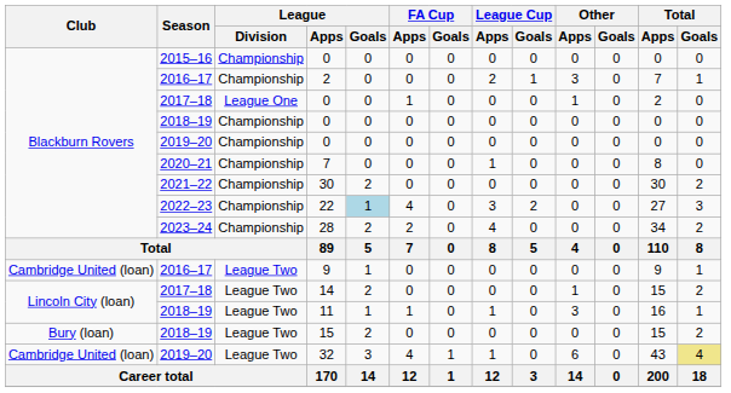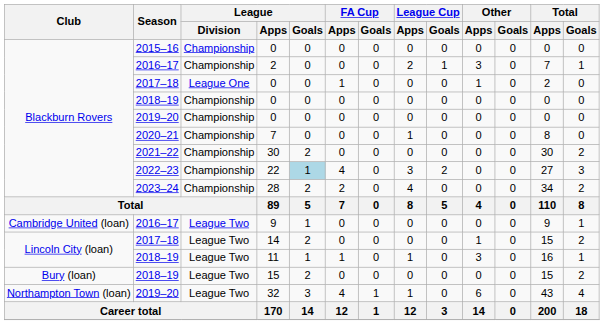32 | Club: Cambridge United (loan) -> Northampton Town (loan)
32 | Total / Goals: khaki background -> no background
